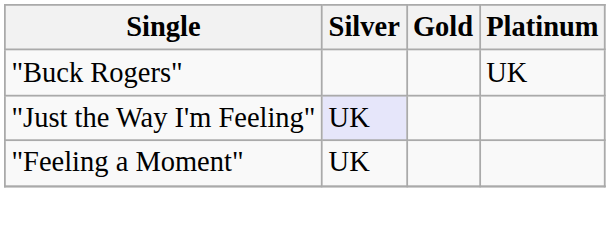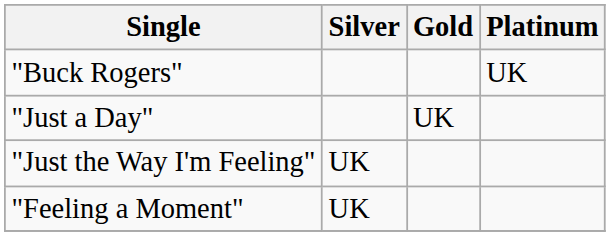+ row: "Just a Day" | UK
"Just the Way I'm Feeling" | Silver: lavender background -> no background
